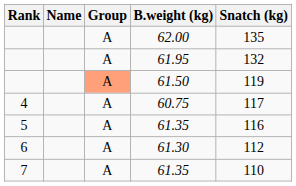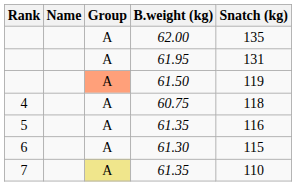61.95 | Snatch (kg): 132 -> 131
60.75 | Snatch (kg): 117 -> 118
61.30 | Snatch (kg): 112 -> 115
7 / 61.35 | Group: no background -> khaki background
